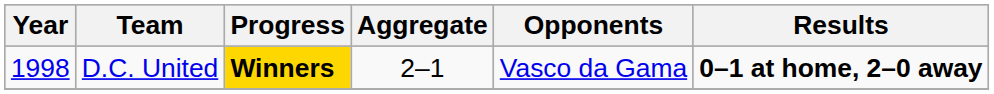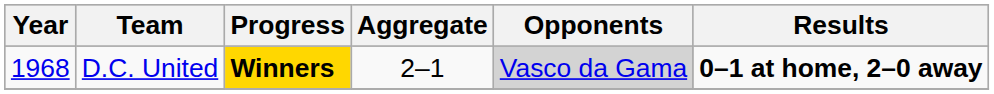D.C. United | Year: 1998 -> 1968
D.C. United | Opponents: no background -> lightgrey background
